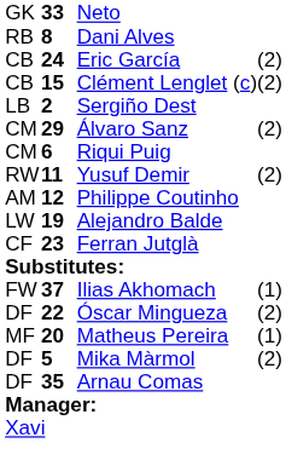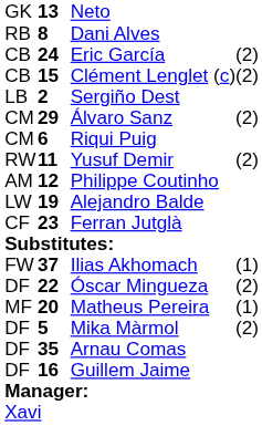Neto | column 2: 33 -> 13
+ row: DF | 16 | Guillem Jaime
